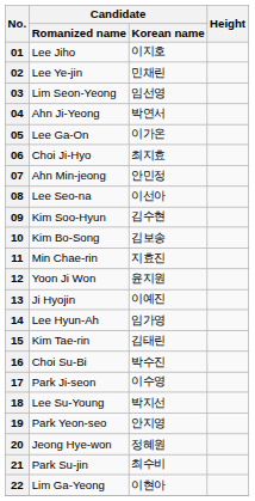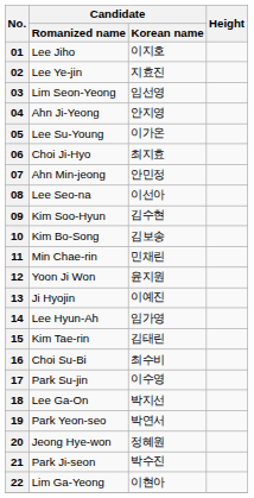02 | Candidate / Korean name: 민채린 -> 지효진
04 | Candidate / Korean name: 박연서 -> 안지영
05 | Candidate / Romanized name: Lee Ga-On -> Lee Su-Young
11 | Candidate / Korean name: 지효진 -> 민채린
16 | Candidate / Korean name: 박수진 -> 최수비
17 | Candidate / Romanized name: Park Ji-seon -> Park Su-jin
18 | Candidate / Romanized name: Lee Su-Young -> Lee Ga-On
19 | Candidate / Korean name: 안지영 -> 박연서
21 | Candidate / Romanized name: Park Su-jin -> Park Ji-seon
21 | Candidate / Korean name: 최수비 -> 박수진
